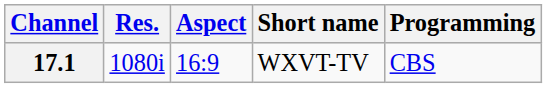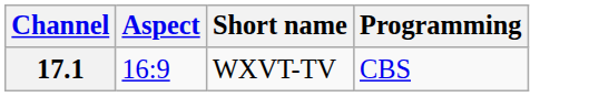- column: Res. | 1080i
